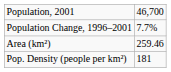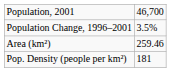Population Change, 1996–2001 | column 2: 7.7% -> 3.5%
